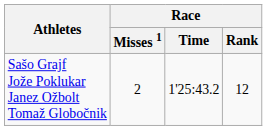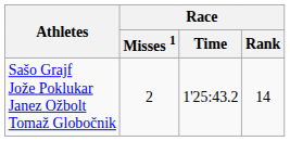Sašo Grajf Jože Poklukar Janez Ožbolt Tomaž Globočnik | Race / Rank: 12 -> 14
